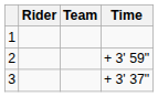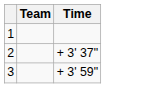- column: Rider
2 | Time: + 3' 59" -> + 3' 37"
3 | Time: + 3' 37" -> + 3' 59"
